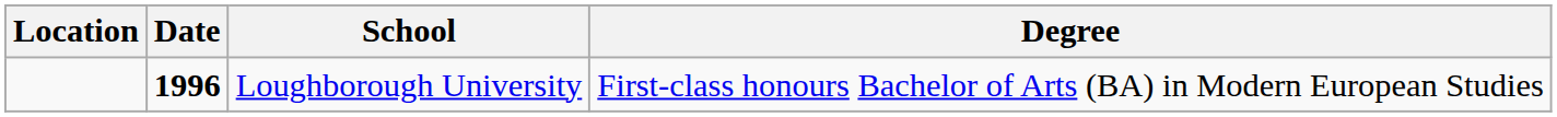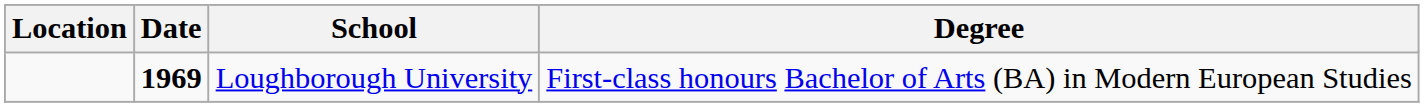Loughborough University | Date: 1996 -> 1969
